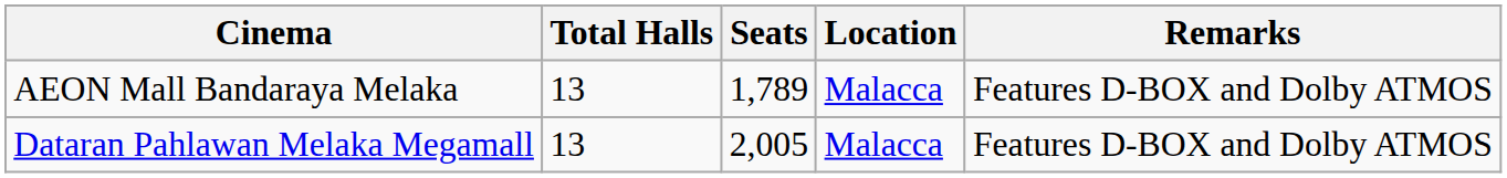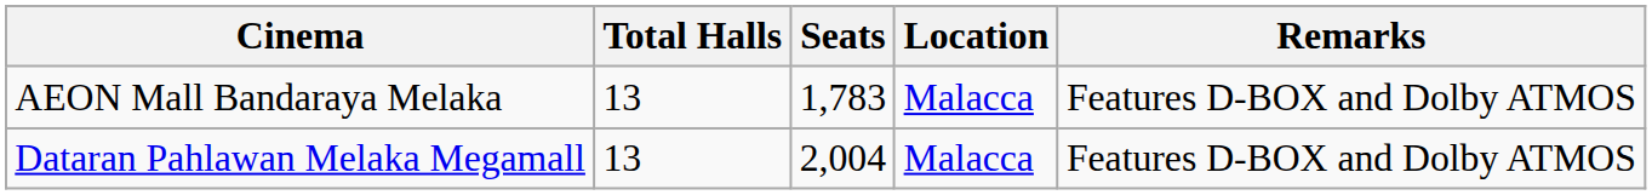AEON Mall Bandaraya Melaka | Seats: 1,789 -> 1,783
Dataran Pahlawan Melaka Megamall | Seats: 2,005 -> 2,004
